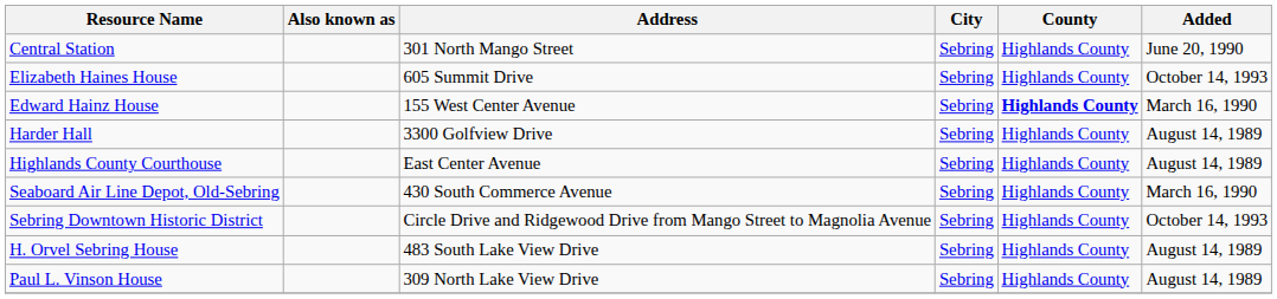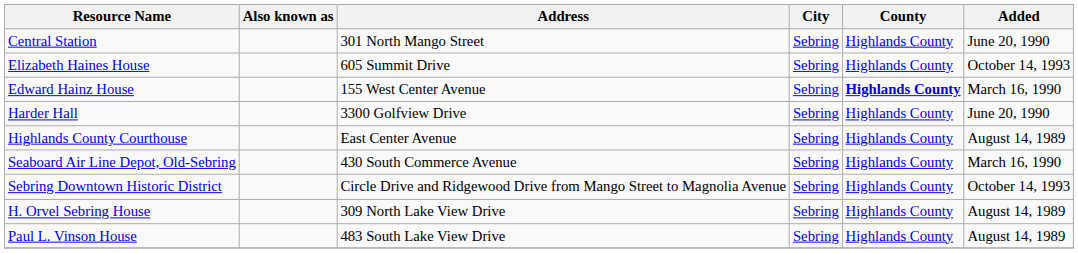Harder Hall | Added: August 14, 1989 -> June 20, 1990
H. Orvel Sebring House | Address: 483 South Lake View Drive -> 309 North Lake View Drive
Paul L. Vinson House | Address: 309 North Lake View Drive -> 483 South Lake View Drive
